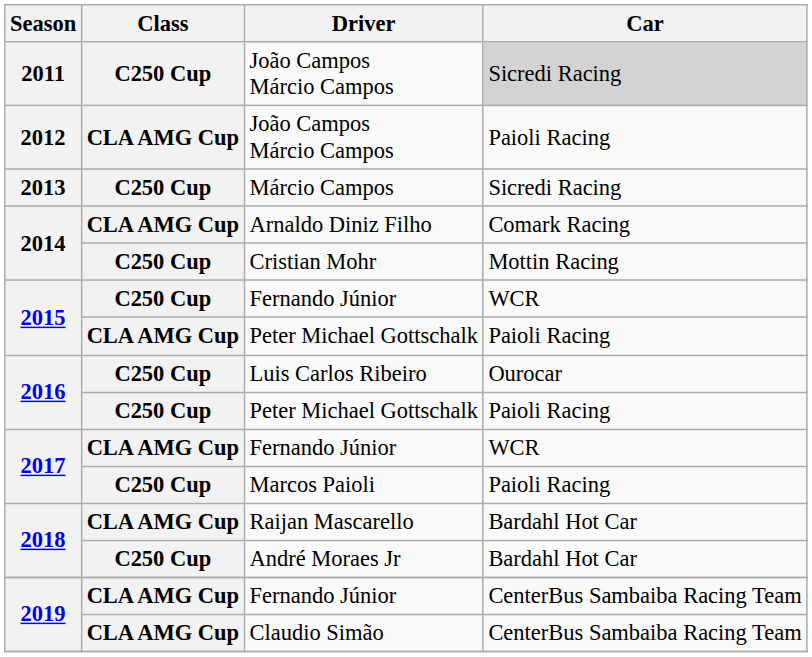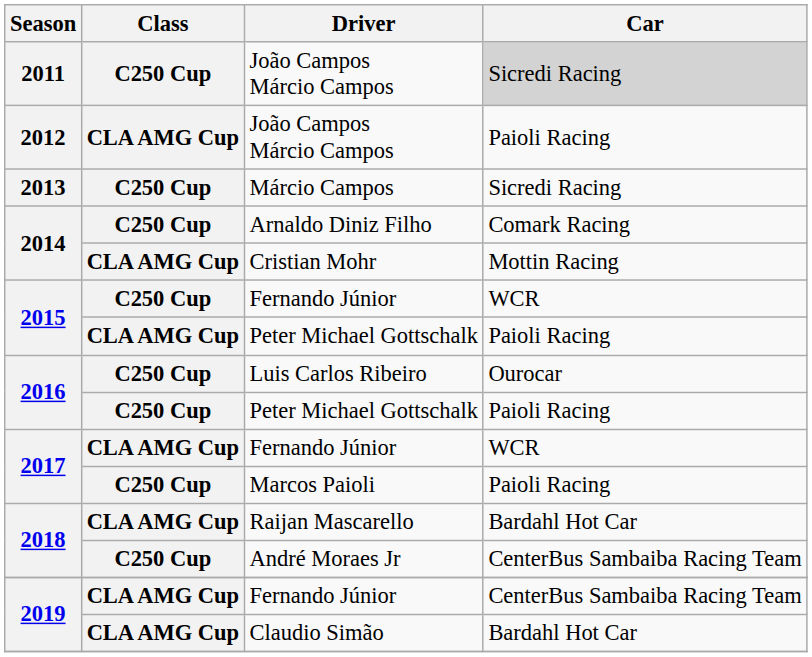Arnaldo Diniz Filho | Class: CLA AMG Cup -> C250 Cup
Cristian Mohr | Class: C250 Cup -> CLA AMG Cup
André Moraes Jr | Car: Bardahl Hot Car -> CenterBus Sambaiba Racing Team
Claudio Simão | Car: CenterBus Sambaiba Racing Team -> Bardahl Hot Car
